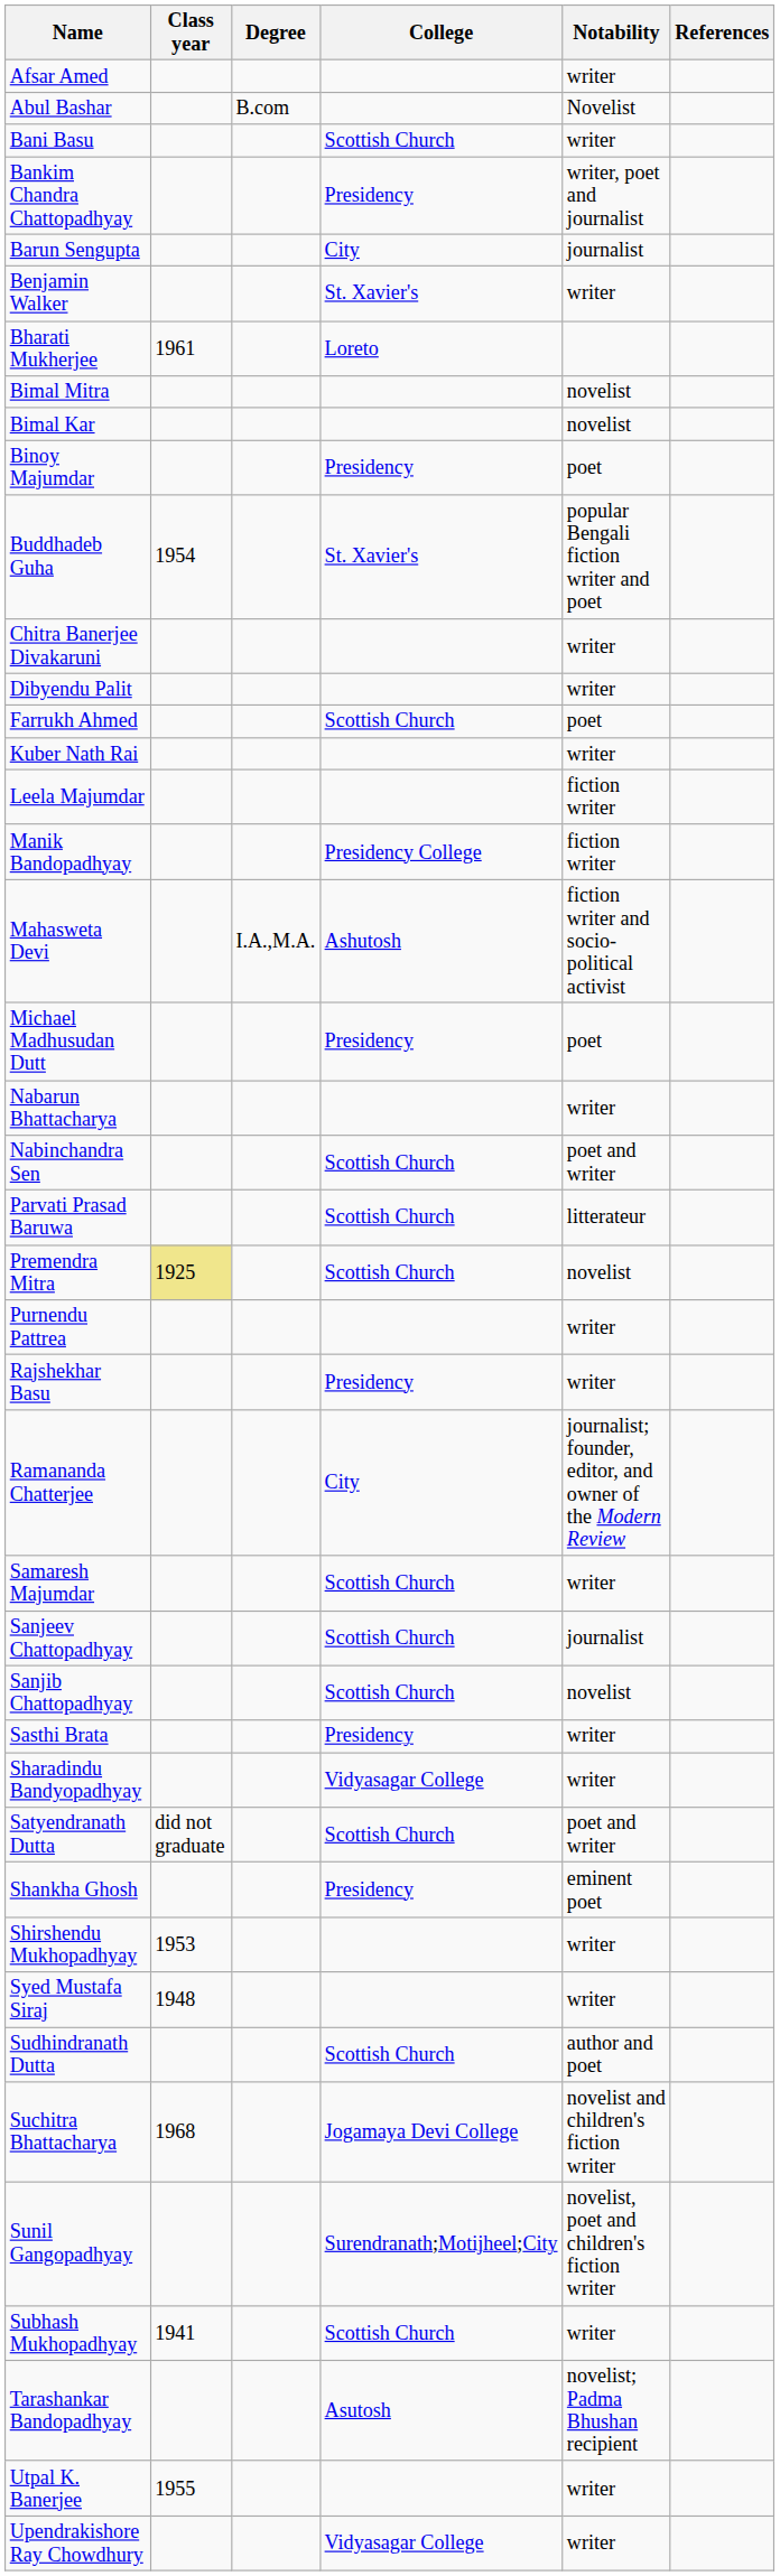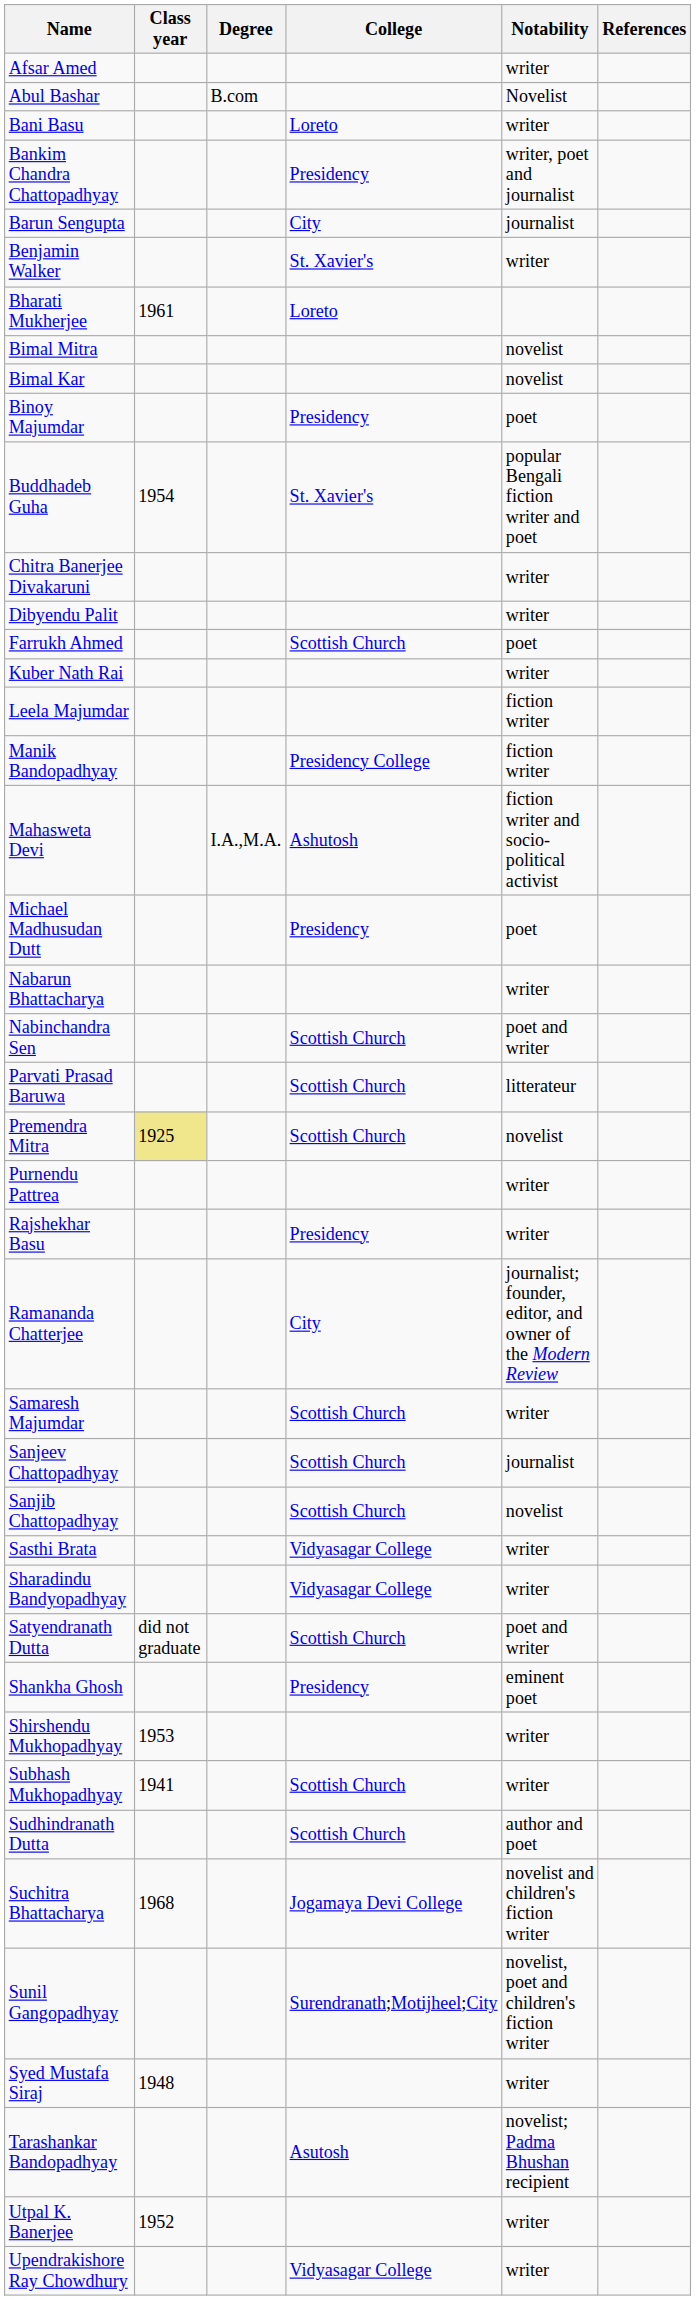Bani Basu | College: Scottish Church -> Loreto
Sasthi Brata | College: Presidency -> Vidyasagar College
rows swapped: Subhash Mukhopadhyay <-> Syed Mustafa Siraj
Utpal K. Banerjee | Class year: 1955 -> 1952
